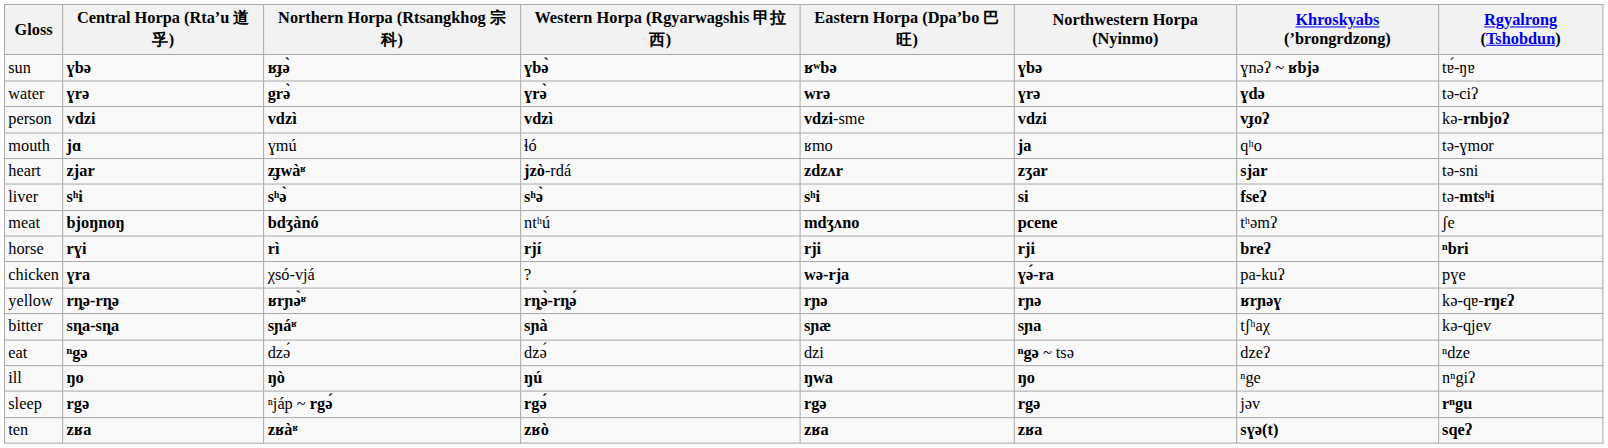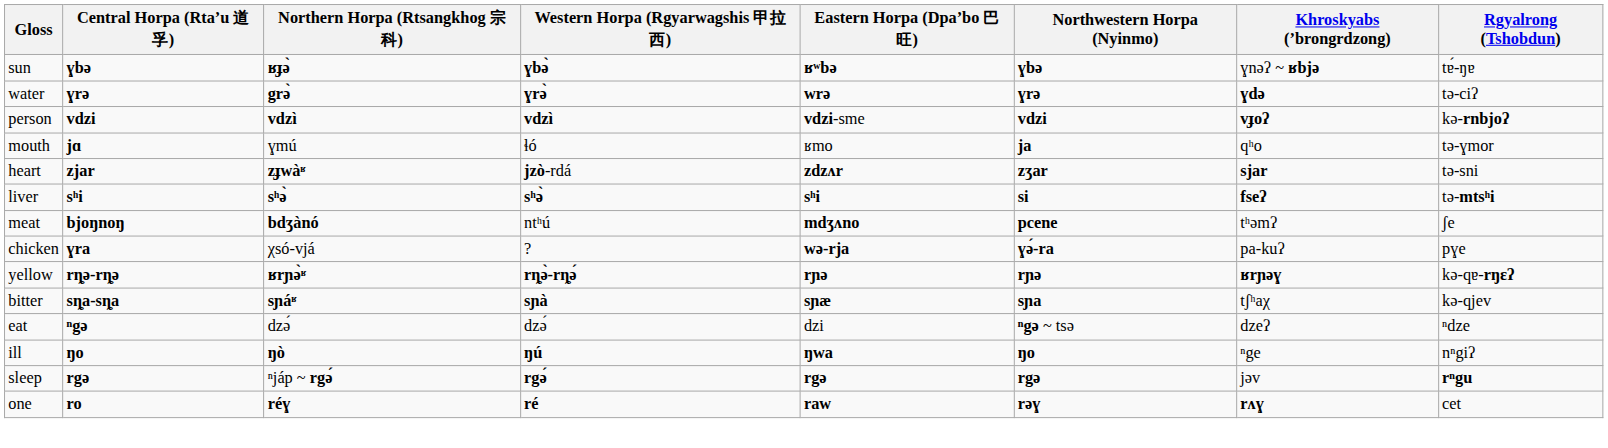- row: horse | rɣi | rì | rjí | rji | rji | breʔ | ⁿbri
+ row: one | ro | réɣ | ré | raw | rəɣ | rʌɣ | cet
- row: ten | zʁa | zʁàʶ | zʁò | zʁa | zʁa | sɣə(t) | sqeʔ
